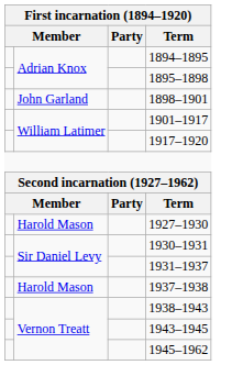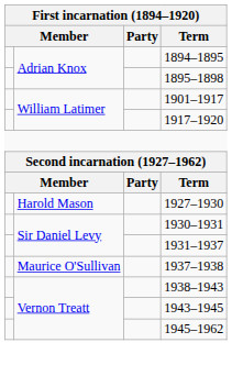- row: John Garland | 1898–1901
1937–1938 | column 2: Harold Mason -> Maurice O'Sullivan
